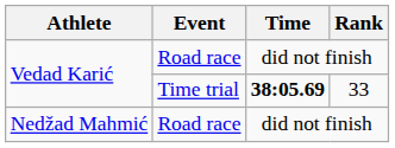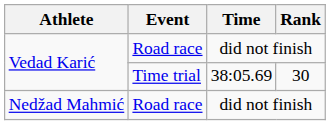Vedad Karić / Time trial | Time: bold -> normal
Vedad Karić / Time trial | Rank: 33 -> 30
